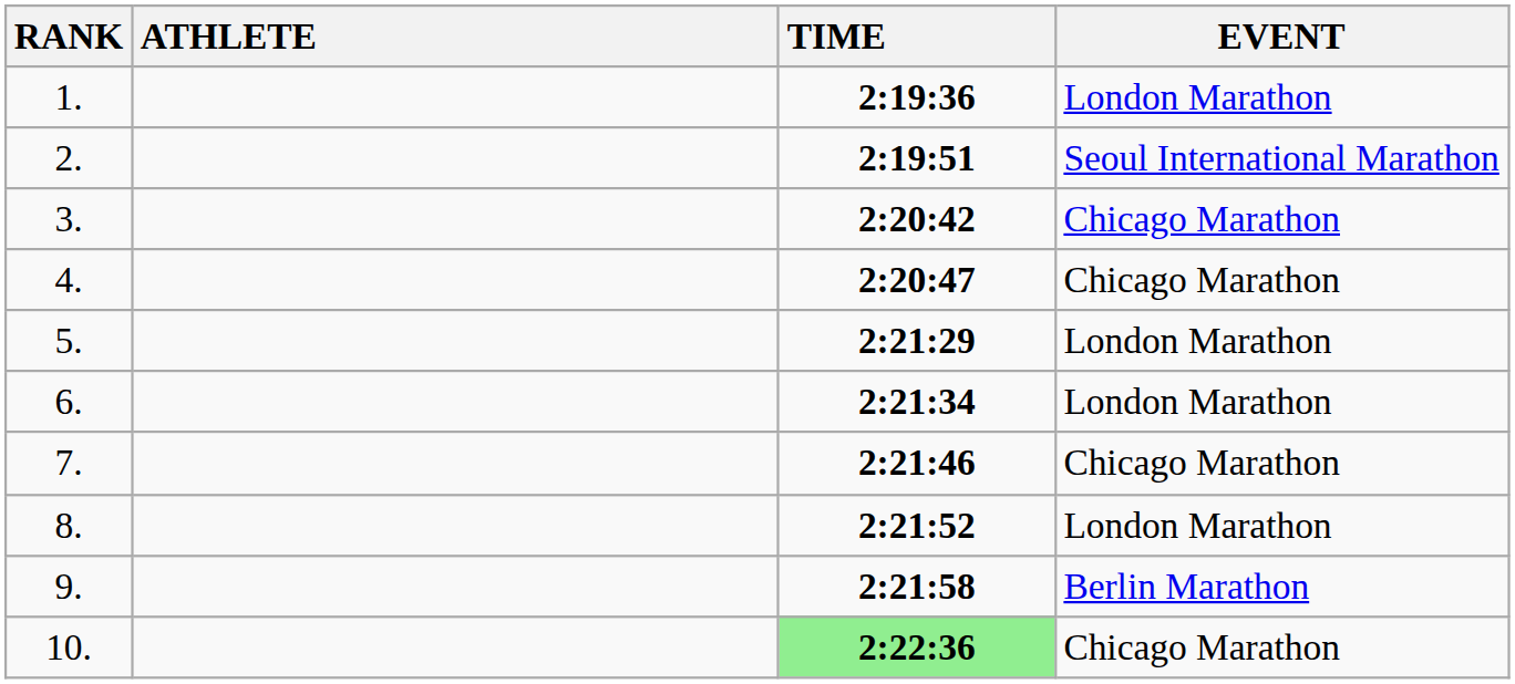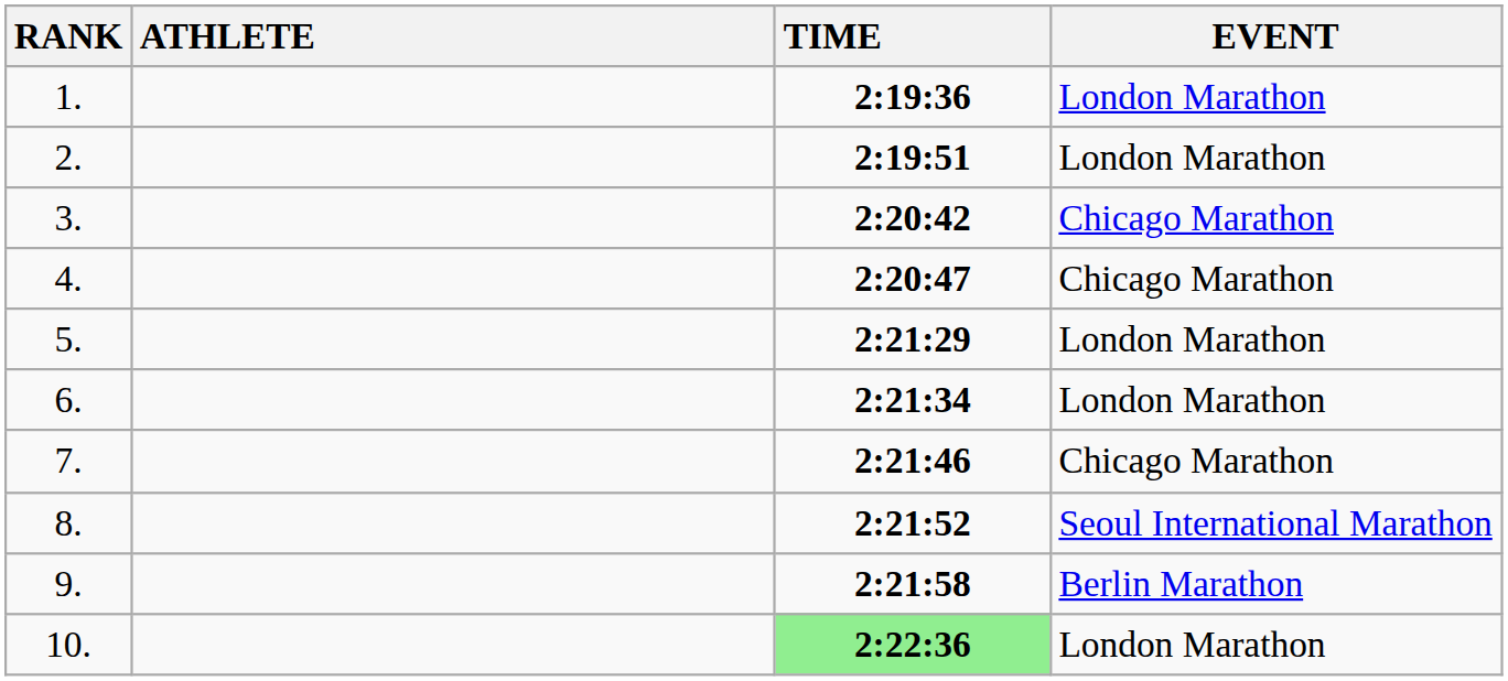2. | EVENT: Seoul International Marathon -> London Marathon
8. | EVENT: London Marathon -> Seoul International Marathon
10. | EVENT: Chicago Marathon -> London Marathon
